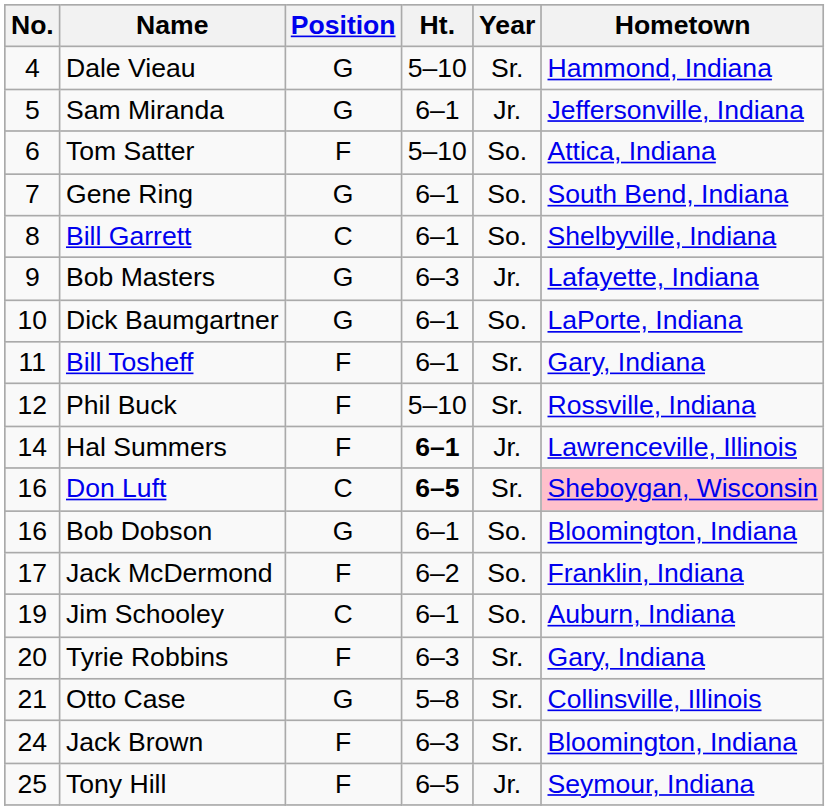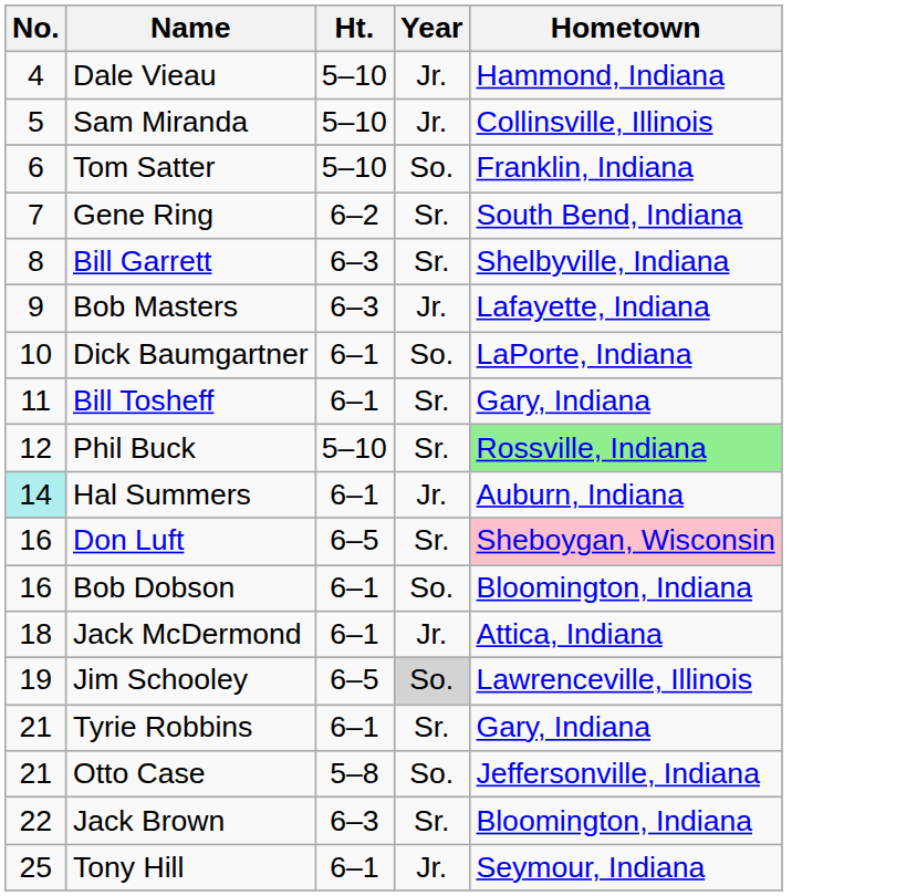- column: Position | G | G | F | G | C | G | G | F | F | F | C | G | F | C | F | G | F | F
Dale Vieau | Year: Sr. -> Jr.
Sam Miranda | Ht.: 6–1 -> 5–10
Sam Miranda | Hometown: Jeffersonville, Indiana -> Collinsville, Illinois
Tom Satter | Hometown: Attica, Indiana -> Franklin, Indiana
Gene Ring | Ht.: 6–1 -> 6–2
Gene Ring | Year: So. -> Sr.
Bill Garrett | Ht.: 6–1 -> 6–3
Bill Garrett | Year: So. -> Sr.
Phil Buck | Hometown: no background -> lightgreen background
Hal Summers | No.: no background -> paleturquoise background
Hal Summers | Ht.: bold -> normal
Hal Summers | Hometown: Lawrenceville, Illinois -> Auburn, Indiana
Don Luft | Ht.: bold -> normal
Jack McDermond | No.: 17 -> 18
Jack McDermond | Ht.: 6–2 -> 6–1
Jack McDermond | Year: So. -> Jr.
Jack McDermond | Hometown: Franklin, Indiana -> Attica, Indiana
Jim Schooley | Ht.: 6–1 -> 6–5
Jim Schooley | Year: no background -> lightgrey background
Jim Schooley | Hometown: Auburn, Indiana -> Lawrenceville, Illinois
Tyrie Robbins | No.: 20 -> 21
Tyrie Robbins | Ht.: 6–3 -> 6–1
Otto Case | Year: Sr. -> So.
Otto Case | Hometown: Collinsville, Illinois -> Jeffersonville, Indiana
Jack Brown | No.: 24 -> 22
Tony Hill | Ht.: 6–5 -> 6–1
